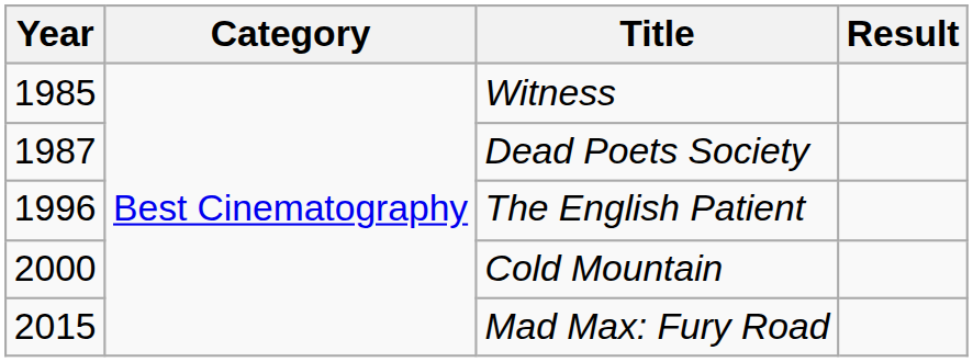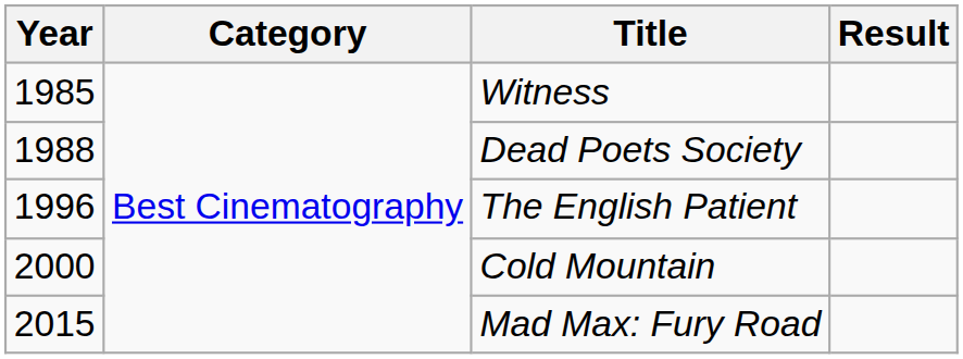Dead Poets Society | Year: 1987 -> 1988
